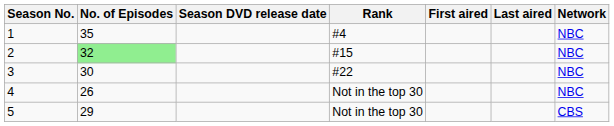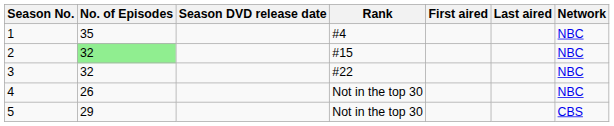3 | No. of Episodes: 30 -> 32
